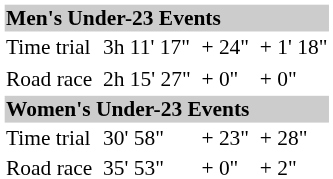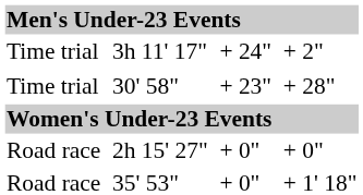3h 11' 17" | column 7: + 1' 18" -> + 2"
rows swapped: 30' 58" <-> 2h 15' 27"
35' 53" | column 7: + 2" -> + 1' 18"
